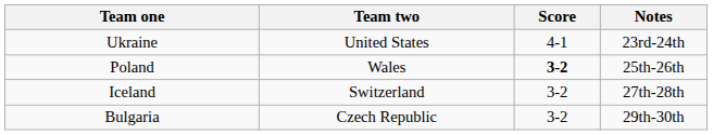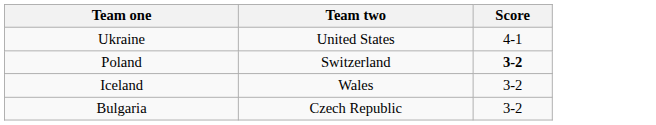- column: Notes | 23rd-24th | 25th-26th | 27th-28th | 29th-30th
Poland | Team two: Wales -> Switzerland
Iceland | Team two: Switzerland -> Wales
